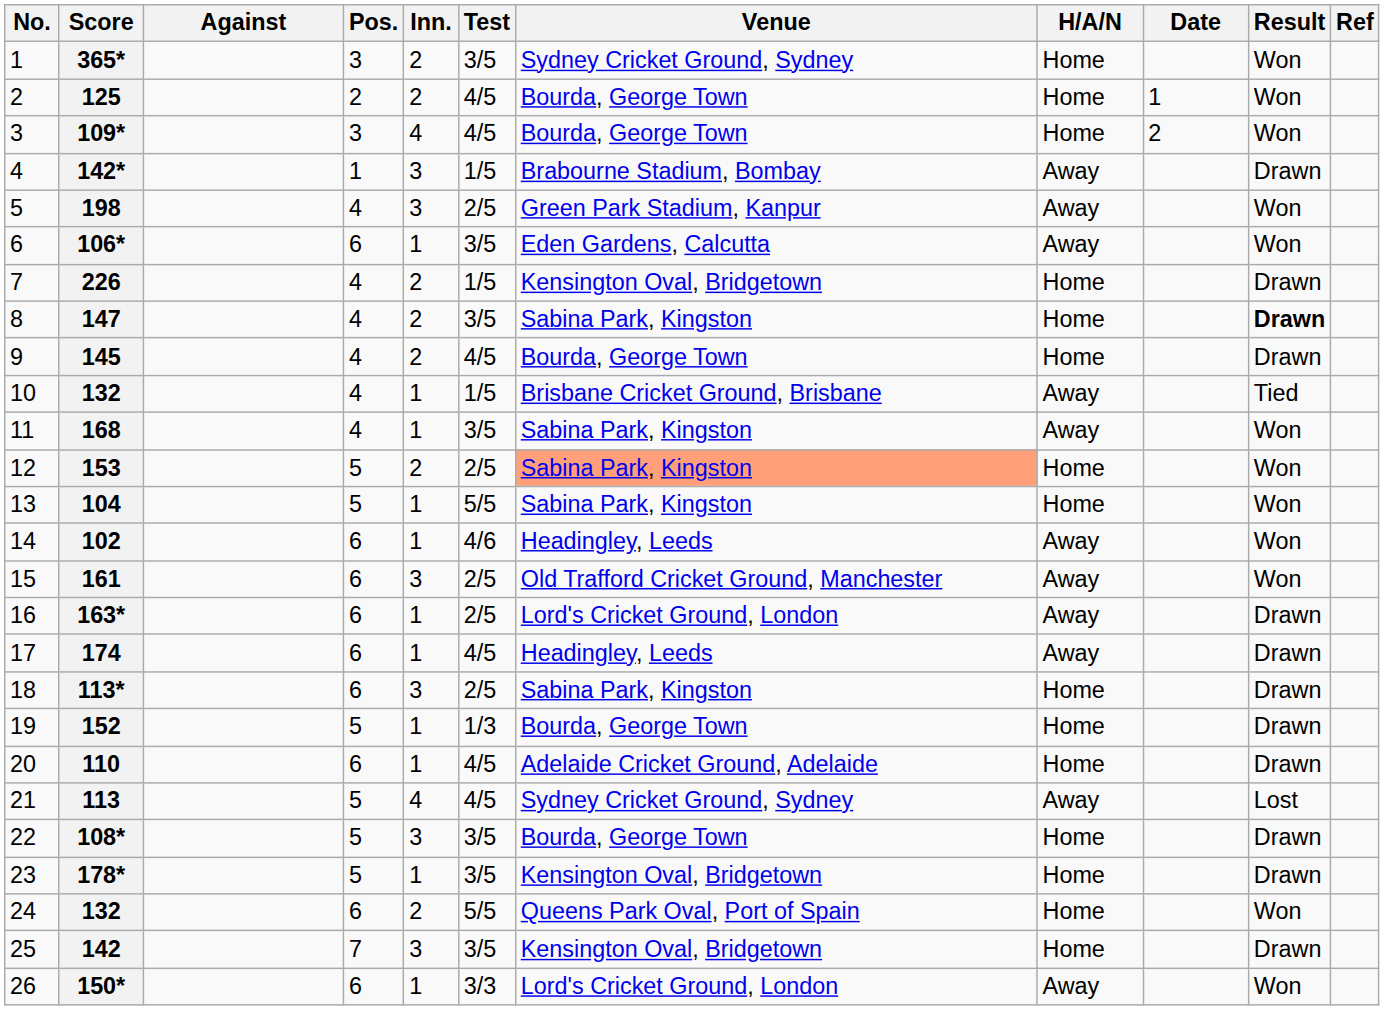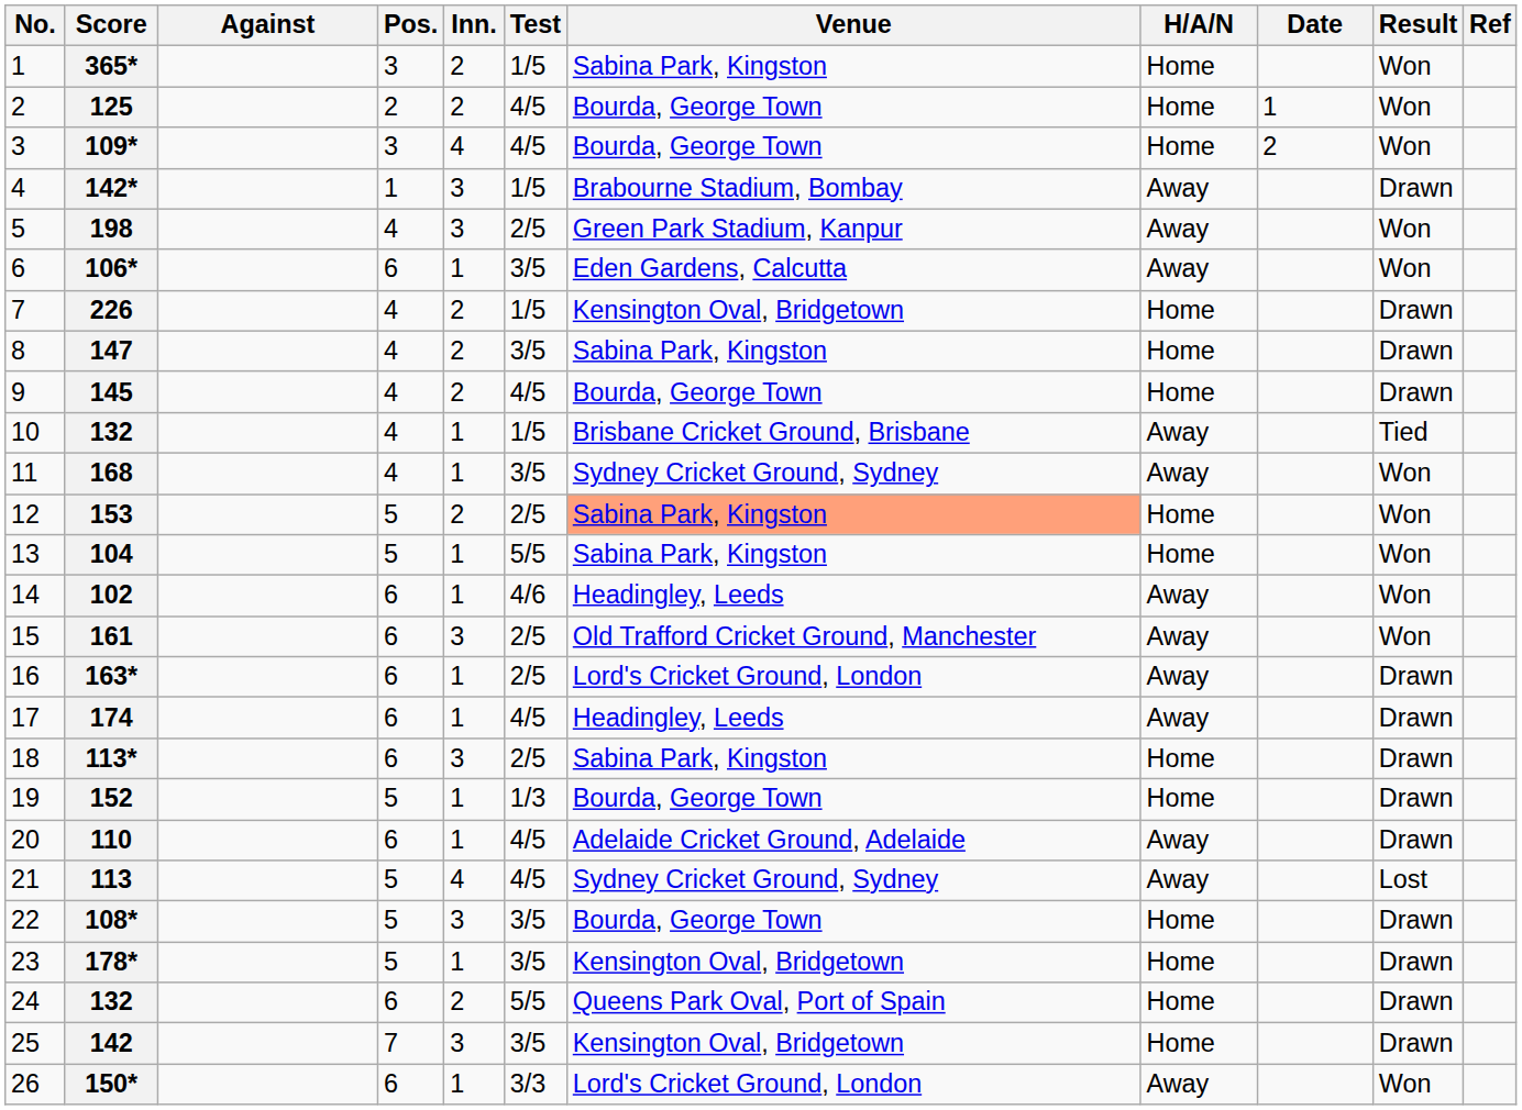365* | Test: 3/5 -> 1/5
365* | Venue: Sydney Cricket Ground, Sydney -> Sabina Park, Kingston
147 | Result: bold -> normal
168 | Venue: Sabina Park, Kingston -> Sydney Cricket Ground, Sydney
110 | H/A/N: Home -> Away
24 / 132 | Result: Won -> Drawn
